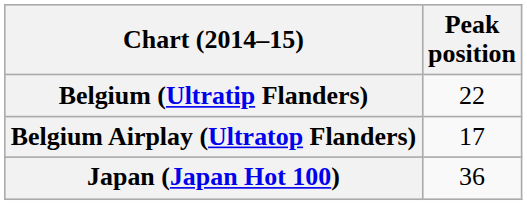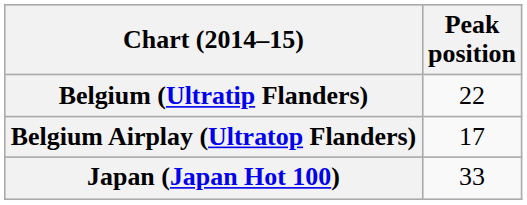Japan (Japan Hot 100) | Peak position: 36 -> 33
